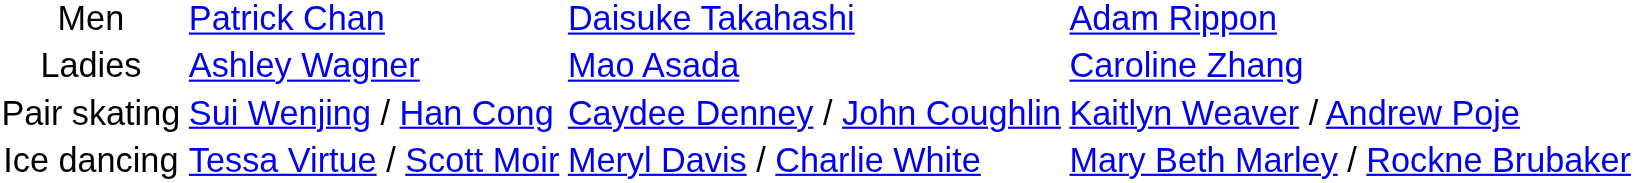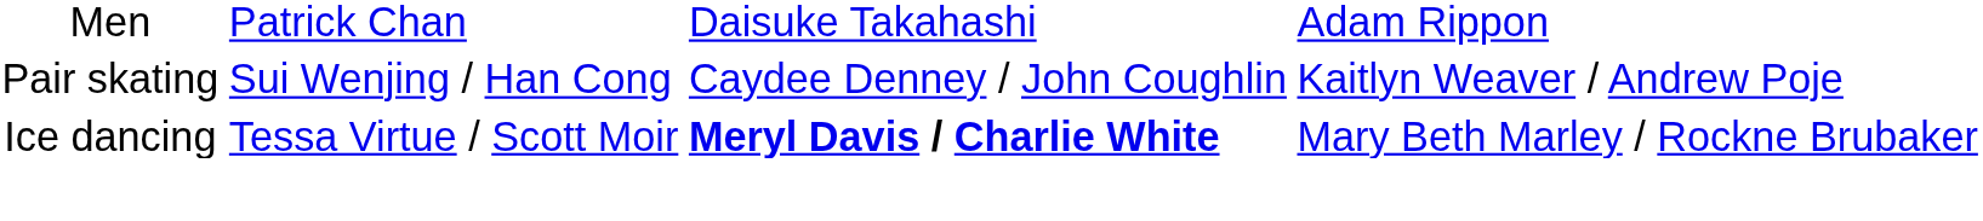- row: Ladies | Ashley Wagner | Mao Asada | Caroline Zhang
Ice dancing | column 3: normal -> bold
